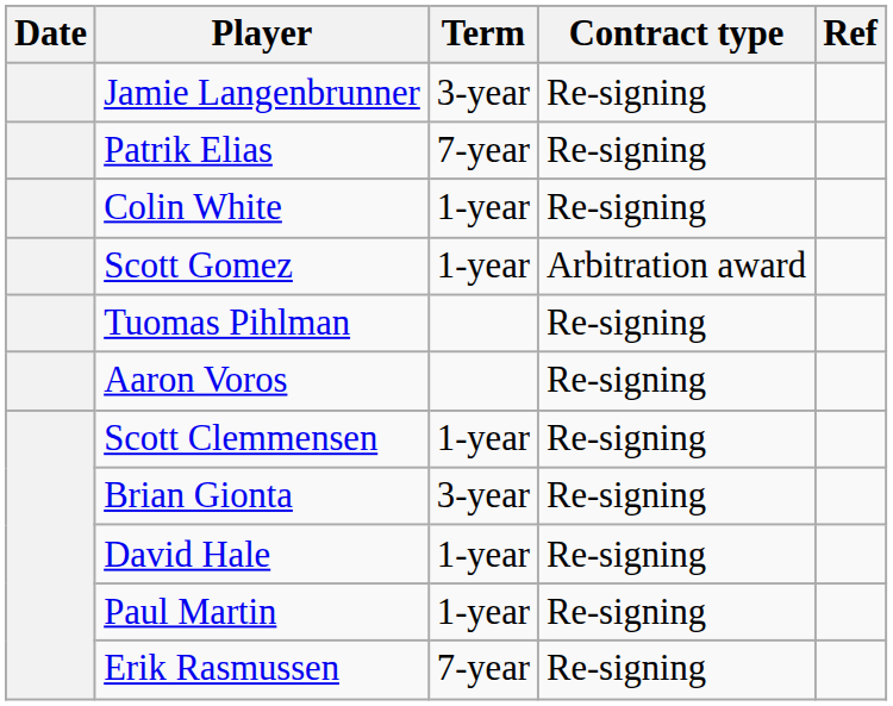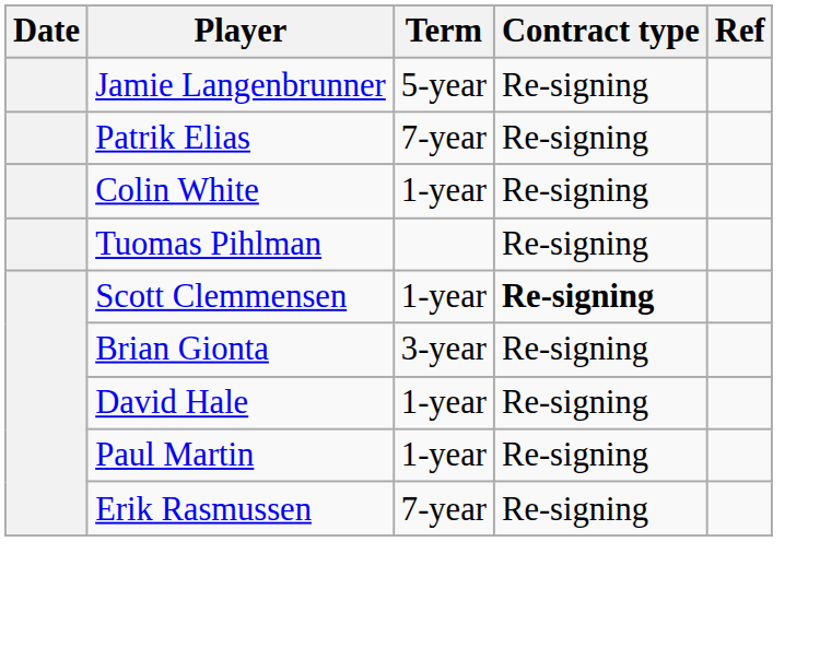Jamie Langenbrunner | Term: 3-year -> 5-year
- row: Scott Gomez | 1-year | Arbitration award
- row: Aaron Voros | Re-signing
Scott Clemmensen | Contract type: normal -> bold
